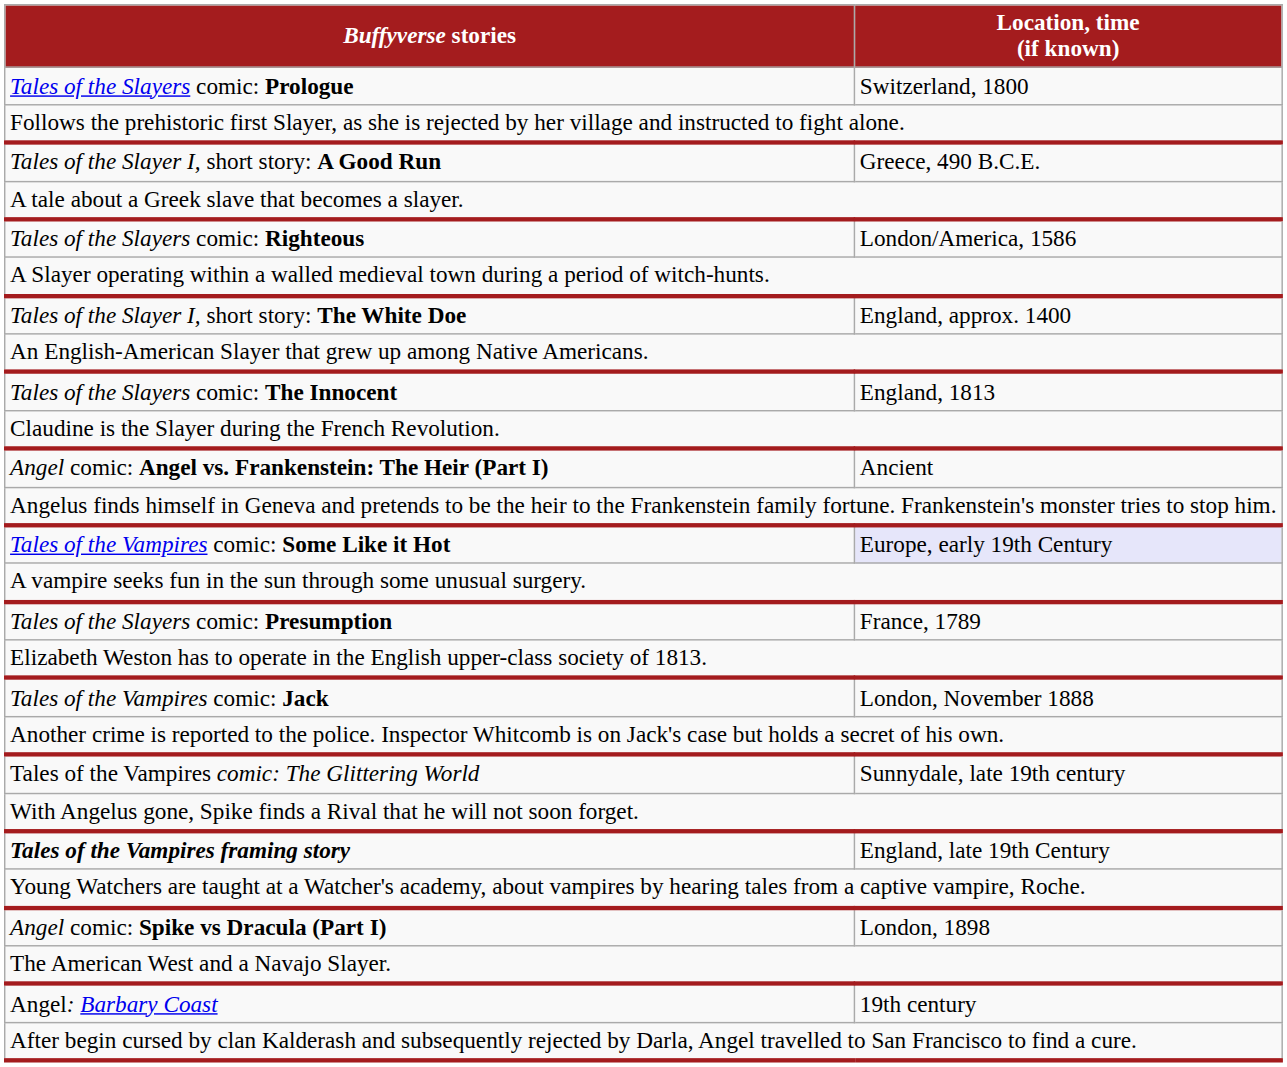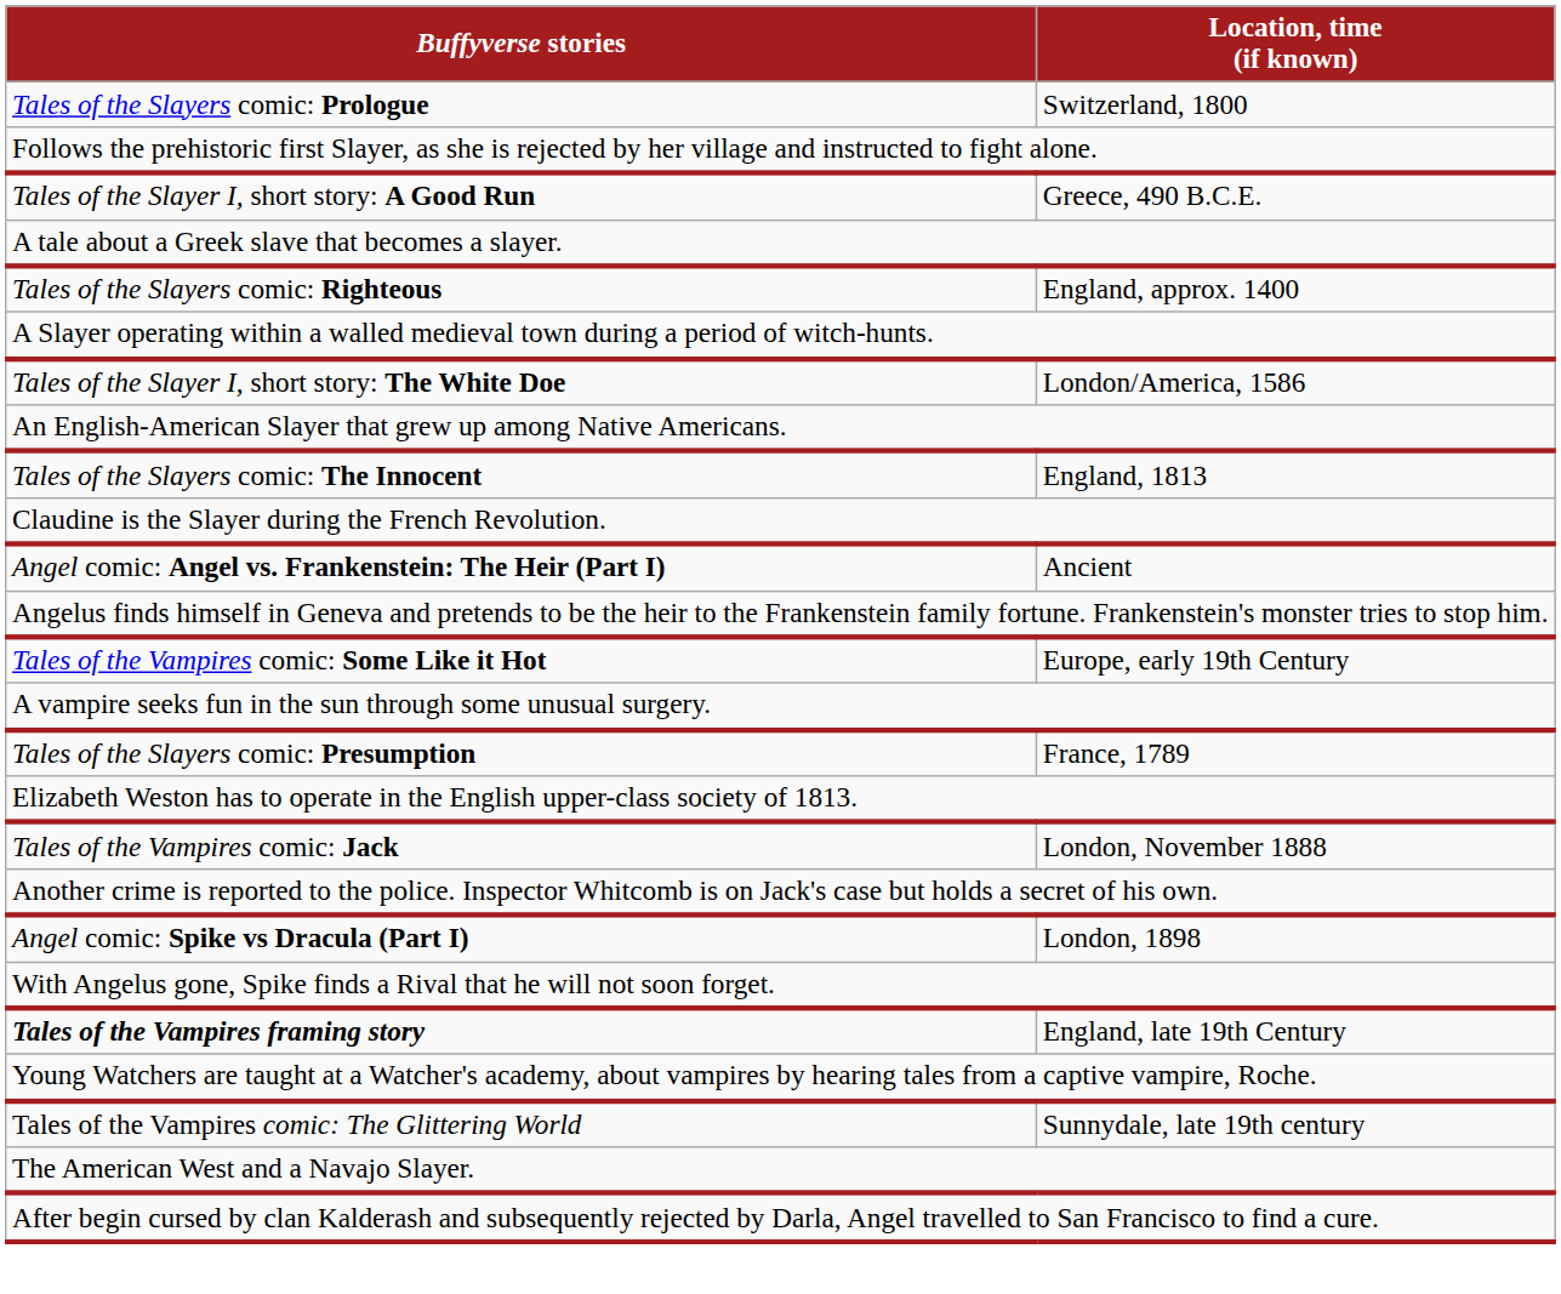Tales of the Slayers comic: Righteous | Location, time (if known): London/America, 1586 -> England, approx. 1400
Tales of the Slayer I, short story: The White Doe | Location, time (if known): England, approx. 1400 -> London/America, 1586
Tales of the Vampires comic: Some Like it Hot | Location, time (if known): lavender background -> no background
rows swapped: Angel comic: Spike vs Dracula (Part I) <-> Tales of the Vampires comic: The Glittering World
- row: Angel: Barbary Coast | 19th century
